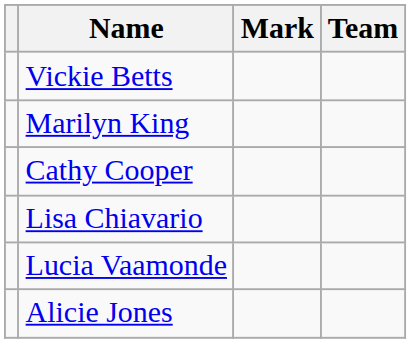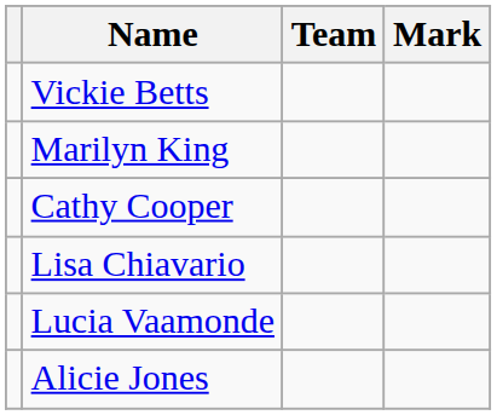columns swapped: Team <-> Mark
